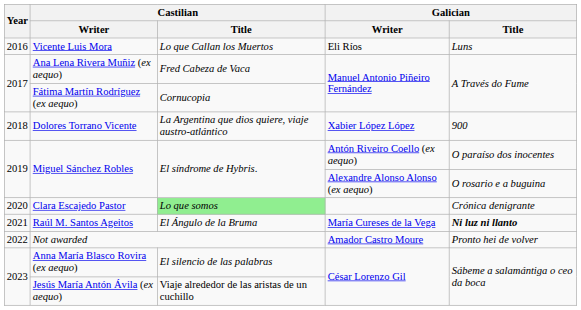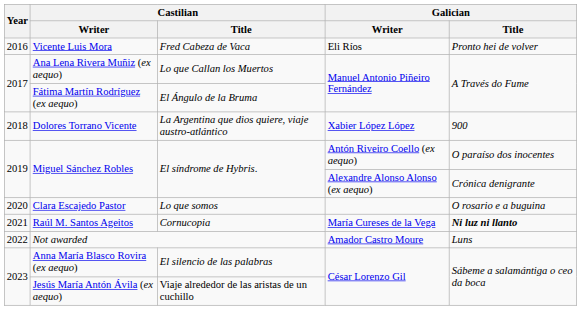Vicente Luis Mora | Castilian / Title: Lo que Callan los Muertos -> Fred Cabeza de Vaca
Vicente Luis Mora | Galician / Title: Luns -> Pronto hei de volver
Ana Lena Rivera Muñiz (ex aequo) | Castilian / Title: Fred Cabeza de Vaca -> Lo que Callan los Muertos
Fátima Martín Rodríguez (ex aequo) | Castilian / Title: Cornucopia -> El Ángulo de la Bruma
Miguel Sánchez Robles / Alexandre Alonso Alonso (ex aequo) | Galician / Title: O rosario e a buguina -> Crónica denigrante
Clara Escajedo Pastor | Castilian / Title: lightgreen background -> no background
Clara Escajedo Pastor | Galician / Title: Crónica denigrante -> O rosario e a buguina
Raúl M. Santos Ageitos | Castilian / Title: El Ángulo de la Bruma -> Cornucopia
Not awarded | Galician / Title: Pronto hei de volver -> Luns
